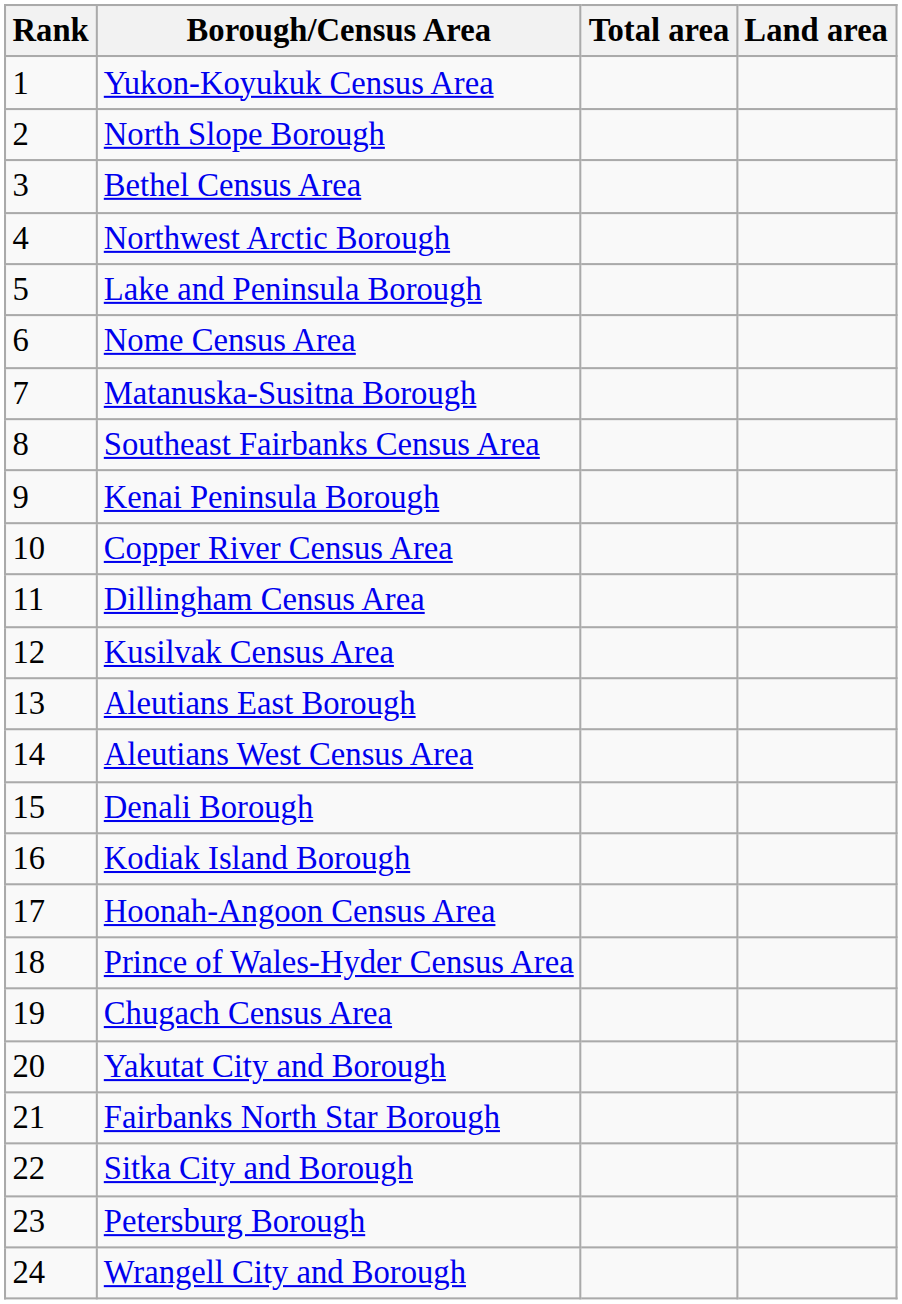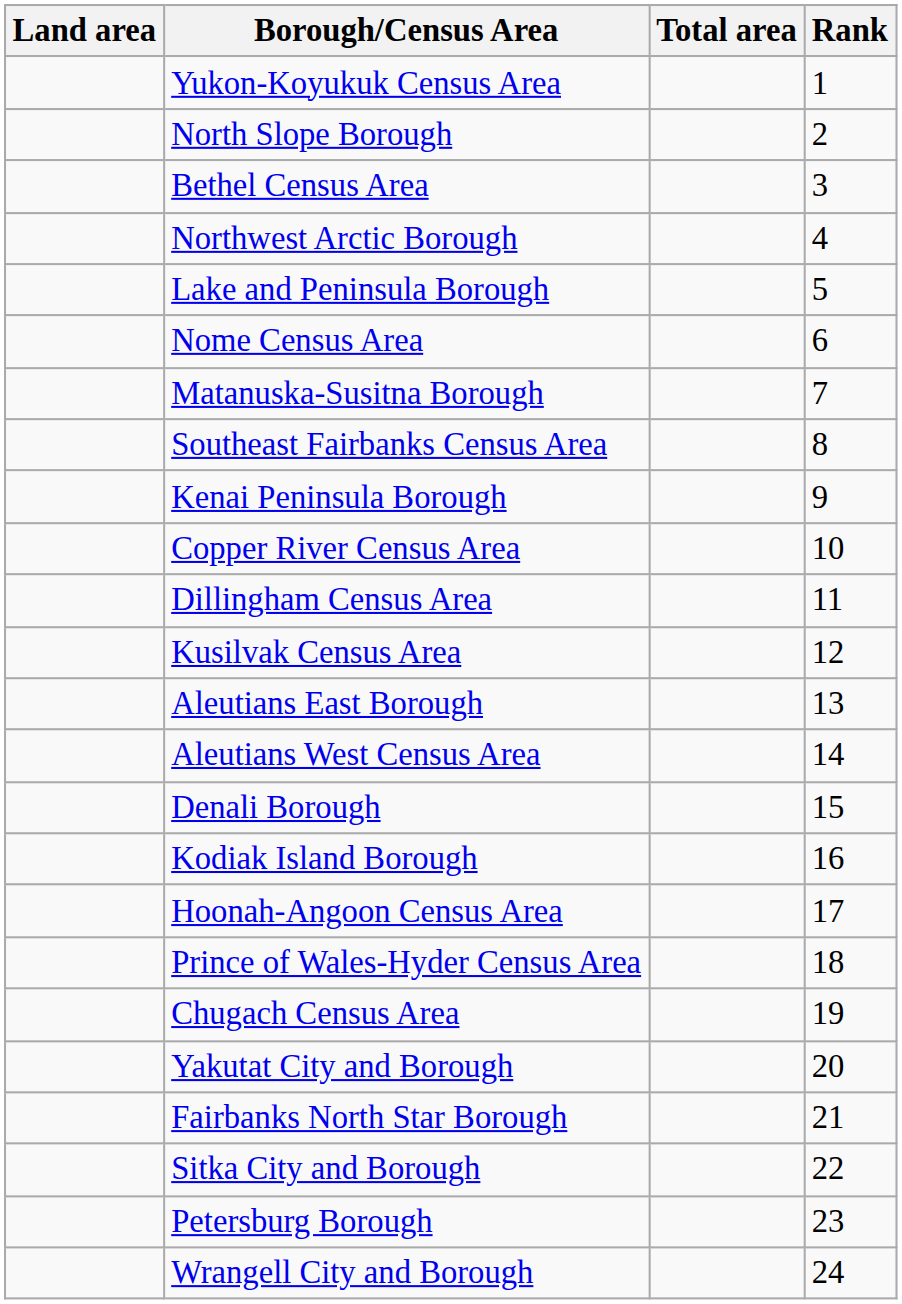columns swapped: Rank <-> Land area
